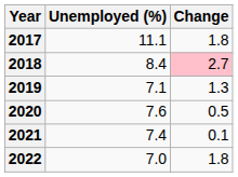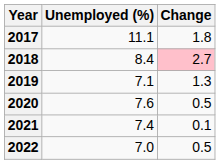2022 | Change: 1.8 -> 0.5
